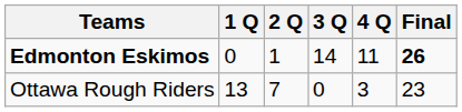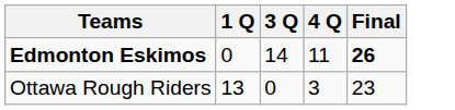- column: 2 Q | 1 | 7
